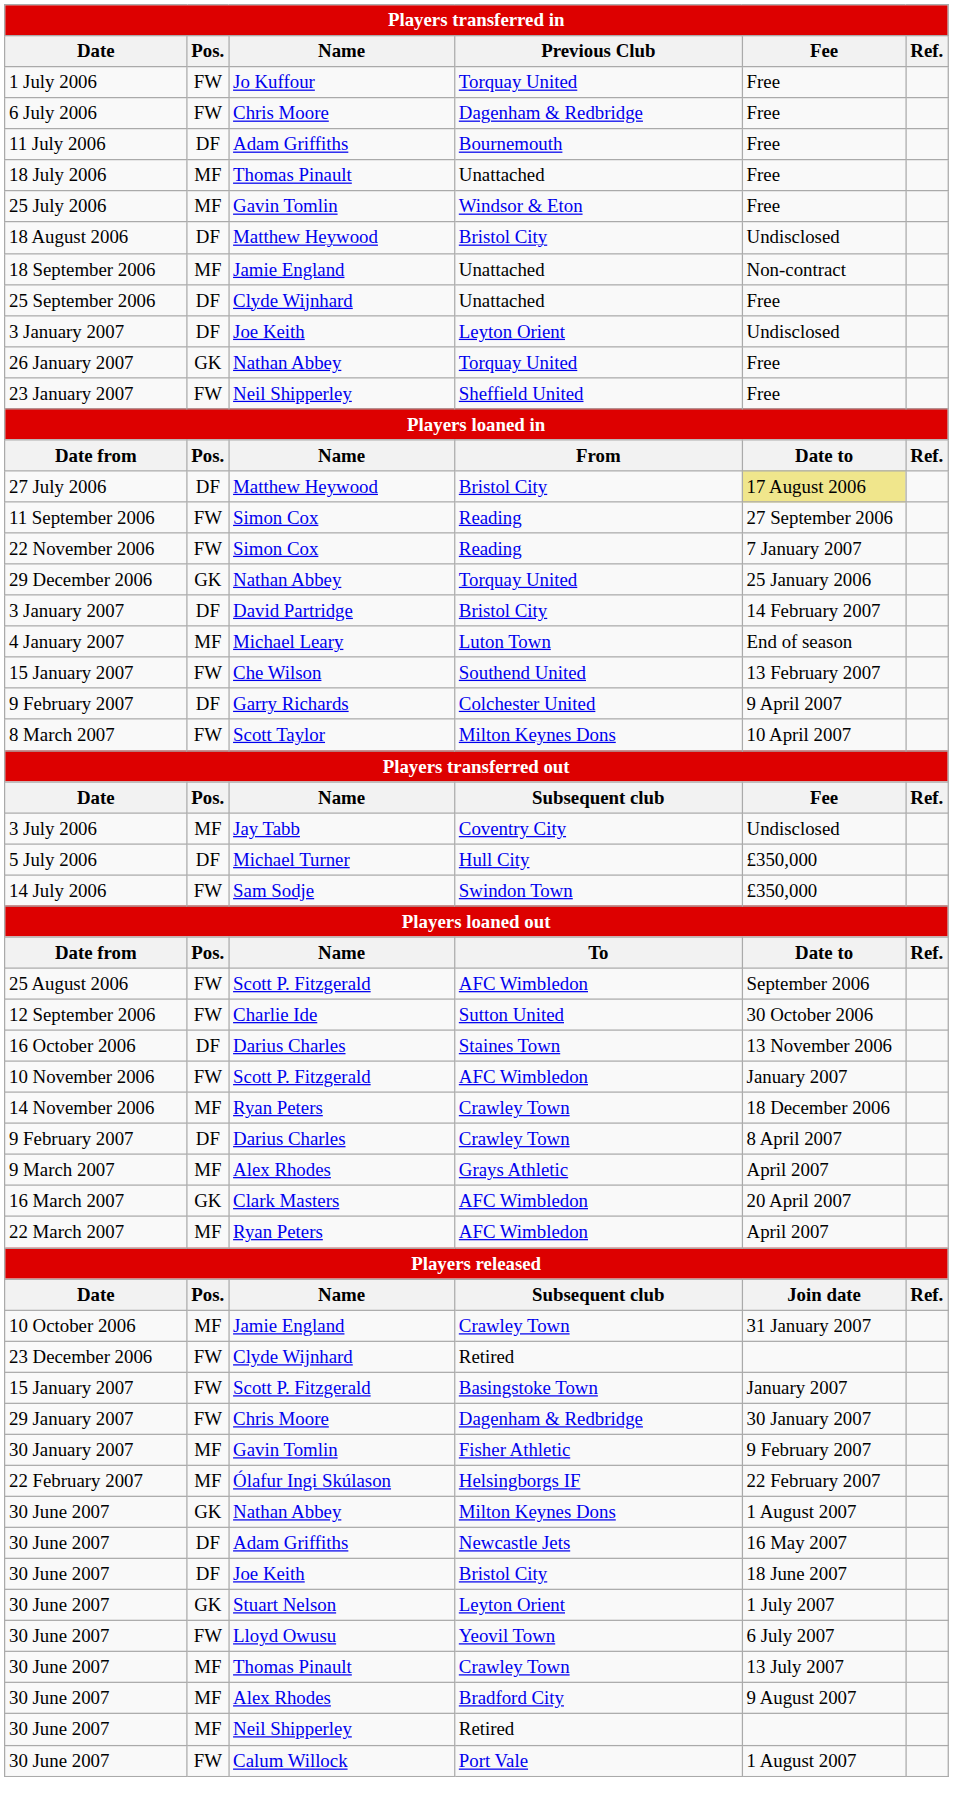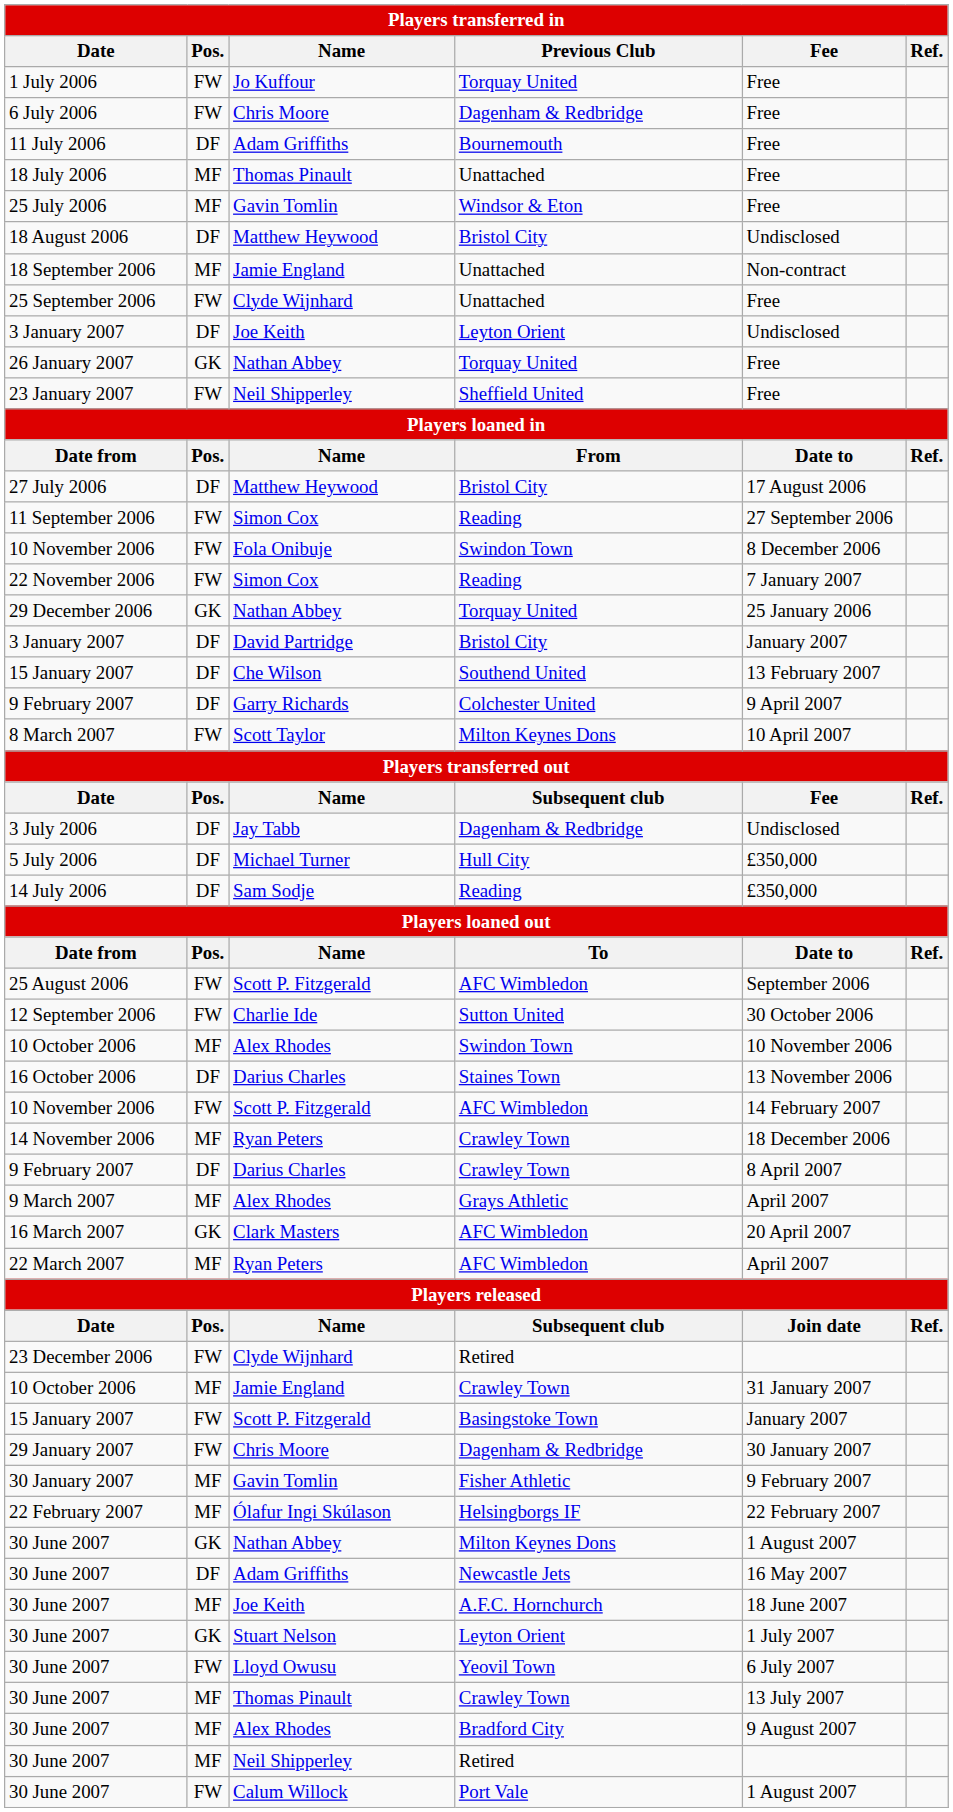25 September 2006 | Pos.: DF -> FW
27 July 2006 | Fee: khaki background -> no background
+ row: 10 November 2006 | FW | Fola Onibuje | Swindon Town | 8 December 2006
3 January 2007 / David Partridge | Fee: 14 February 2007 -> January 2007
- row: 4 January 2007 | MF | Michael Leary | Luton Town | End of season
15 January 2007 / Che Wilson | Pos.: FW -> DF
3 July 2006 | Pos.: MF -> DF
3 July 2006 | Previous Club: Coventry City -> Dagenham & Redbridge
14 July 2006 | Pos.: FW -> DF
14 July 2006 | Previous Club: Swindon Town -> Reading
+ row: 10 October 2006 | MF | Alex Rhodes | Swindon Town | 10 November 2006
10 November 2006 / Scott P. Fitzgerald | Fee: January 2007 -> 14 February 2007
rows swapped: 10 October 2006 / Jamie England <-> 23 December 2006
30 June 2007 / Joe Keith | Pos.: DF -> MF
30 June 2007 / Joe Keith | Previous Club: Bristol City -> A.F.C. Hornchurch
